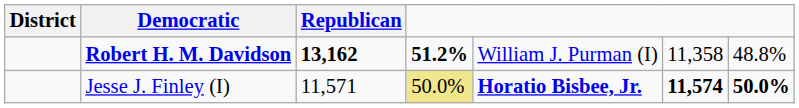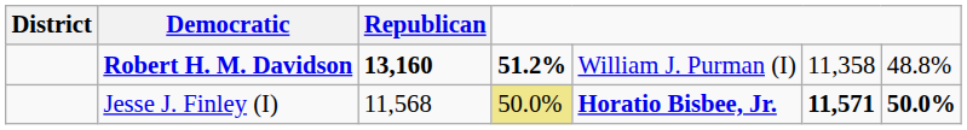Robert H. M. Davidson | Republican: 13,162 -> 13,160
Jesse J. Finley (I) | Republican: 11,571 -> 11,568
Jesse J. Finley (I) | column 6: 11,574 -> 11,571
